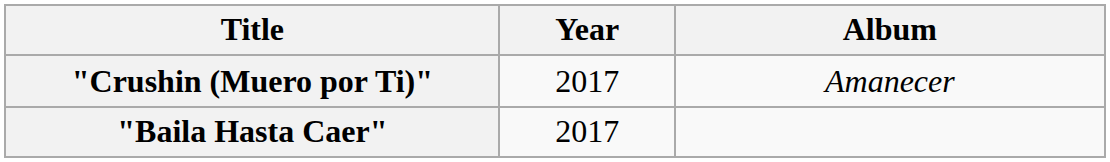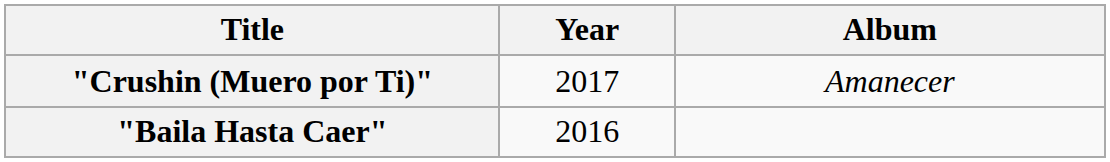"Baila Hasta Caer" | Year: 2017 -> 2016
